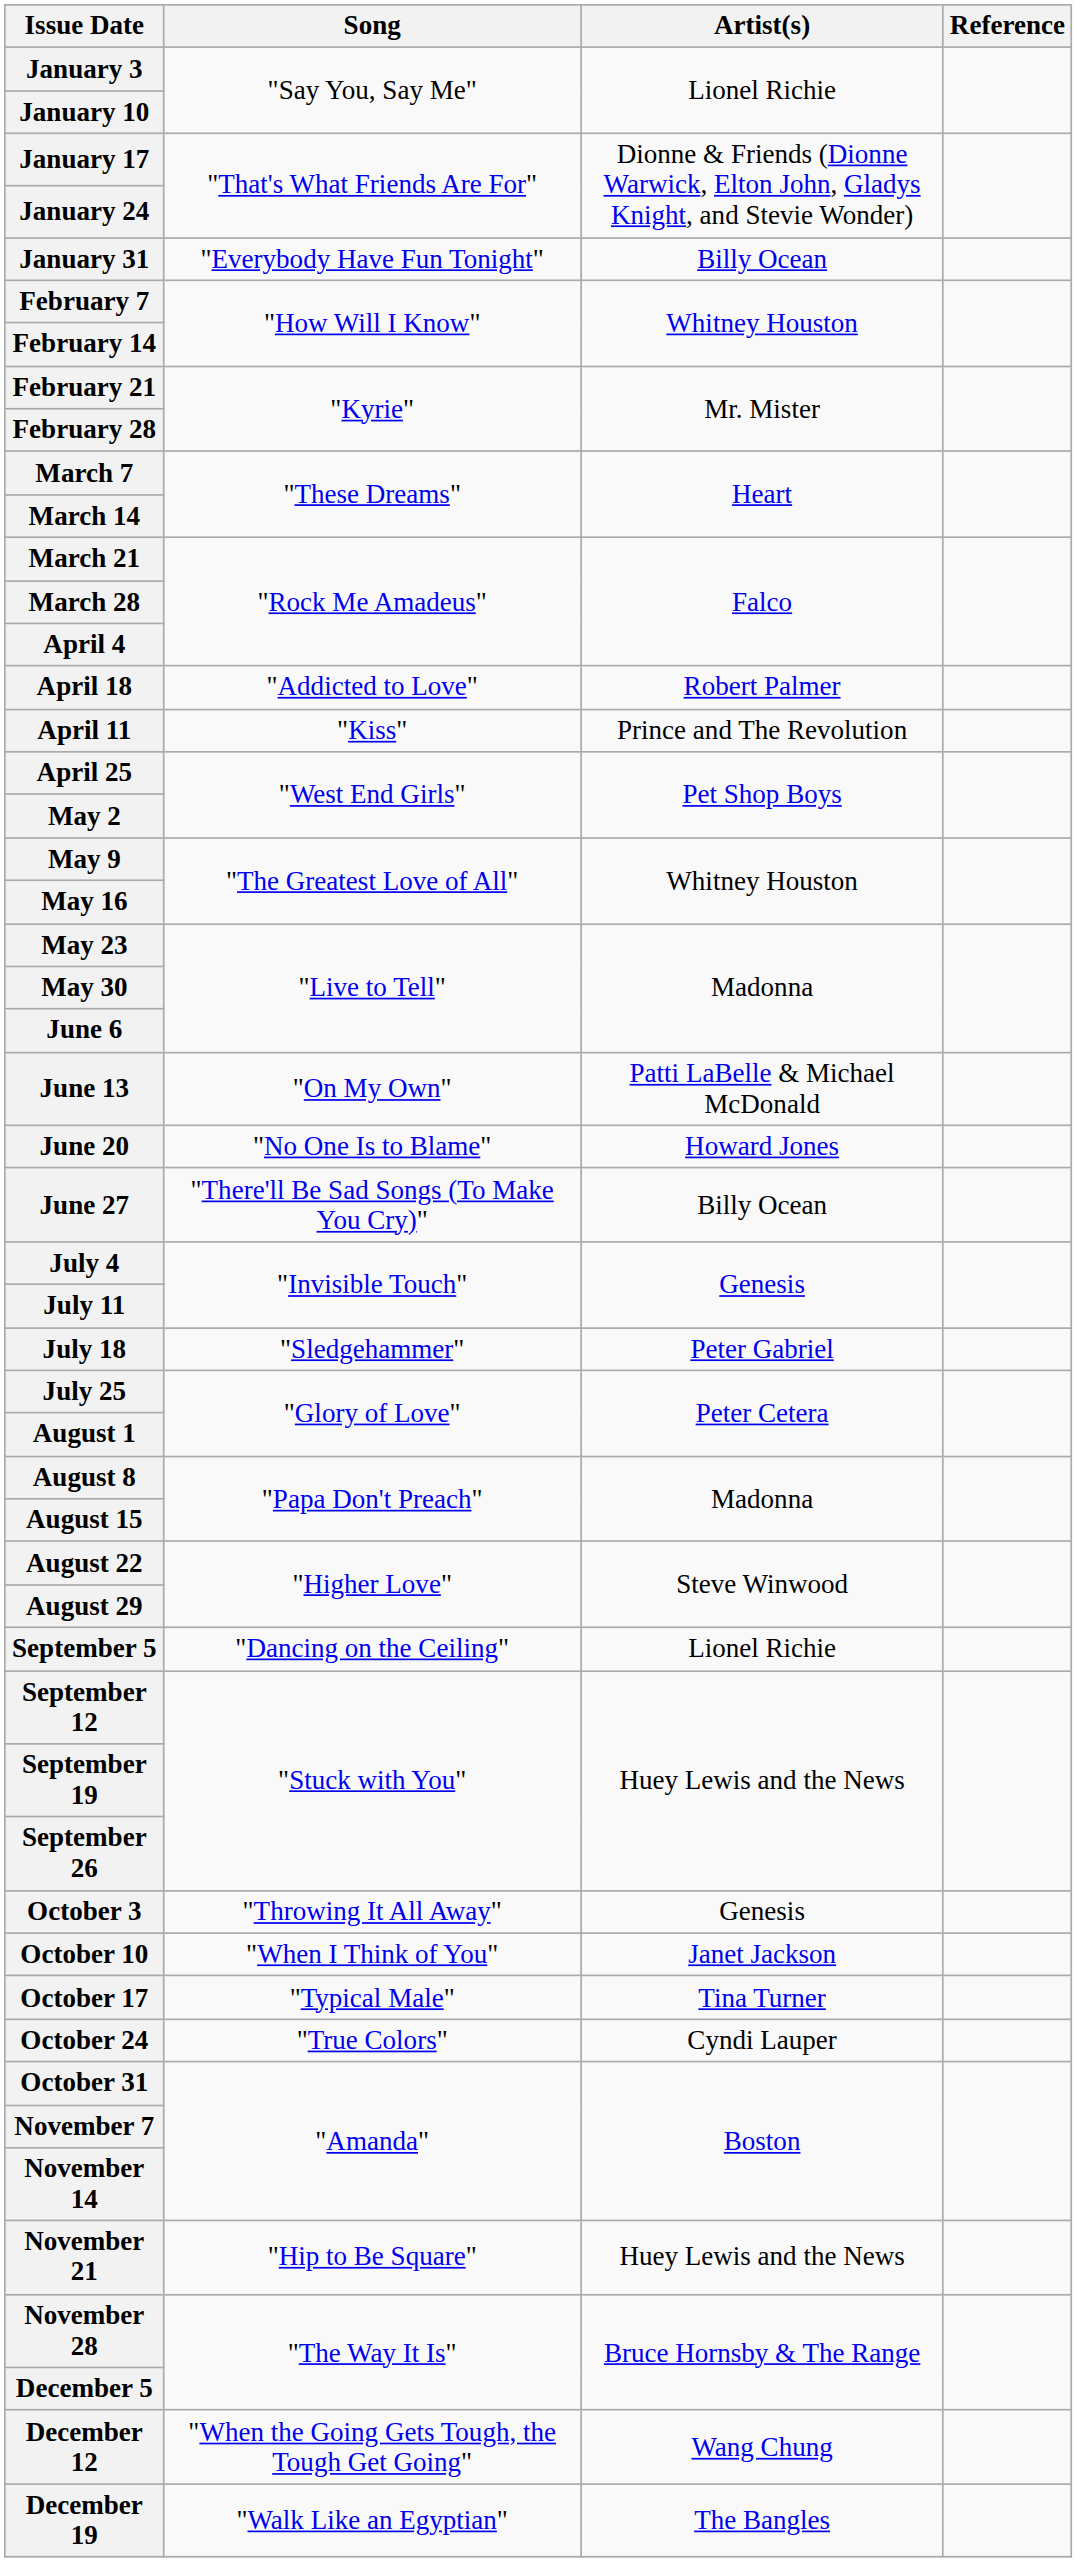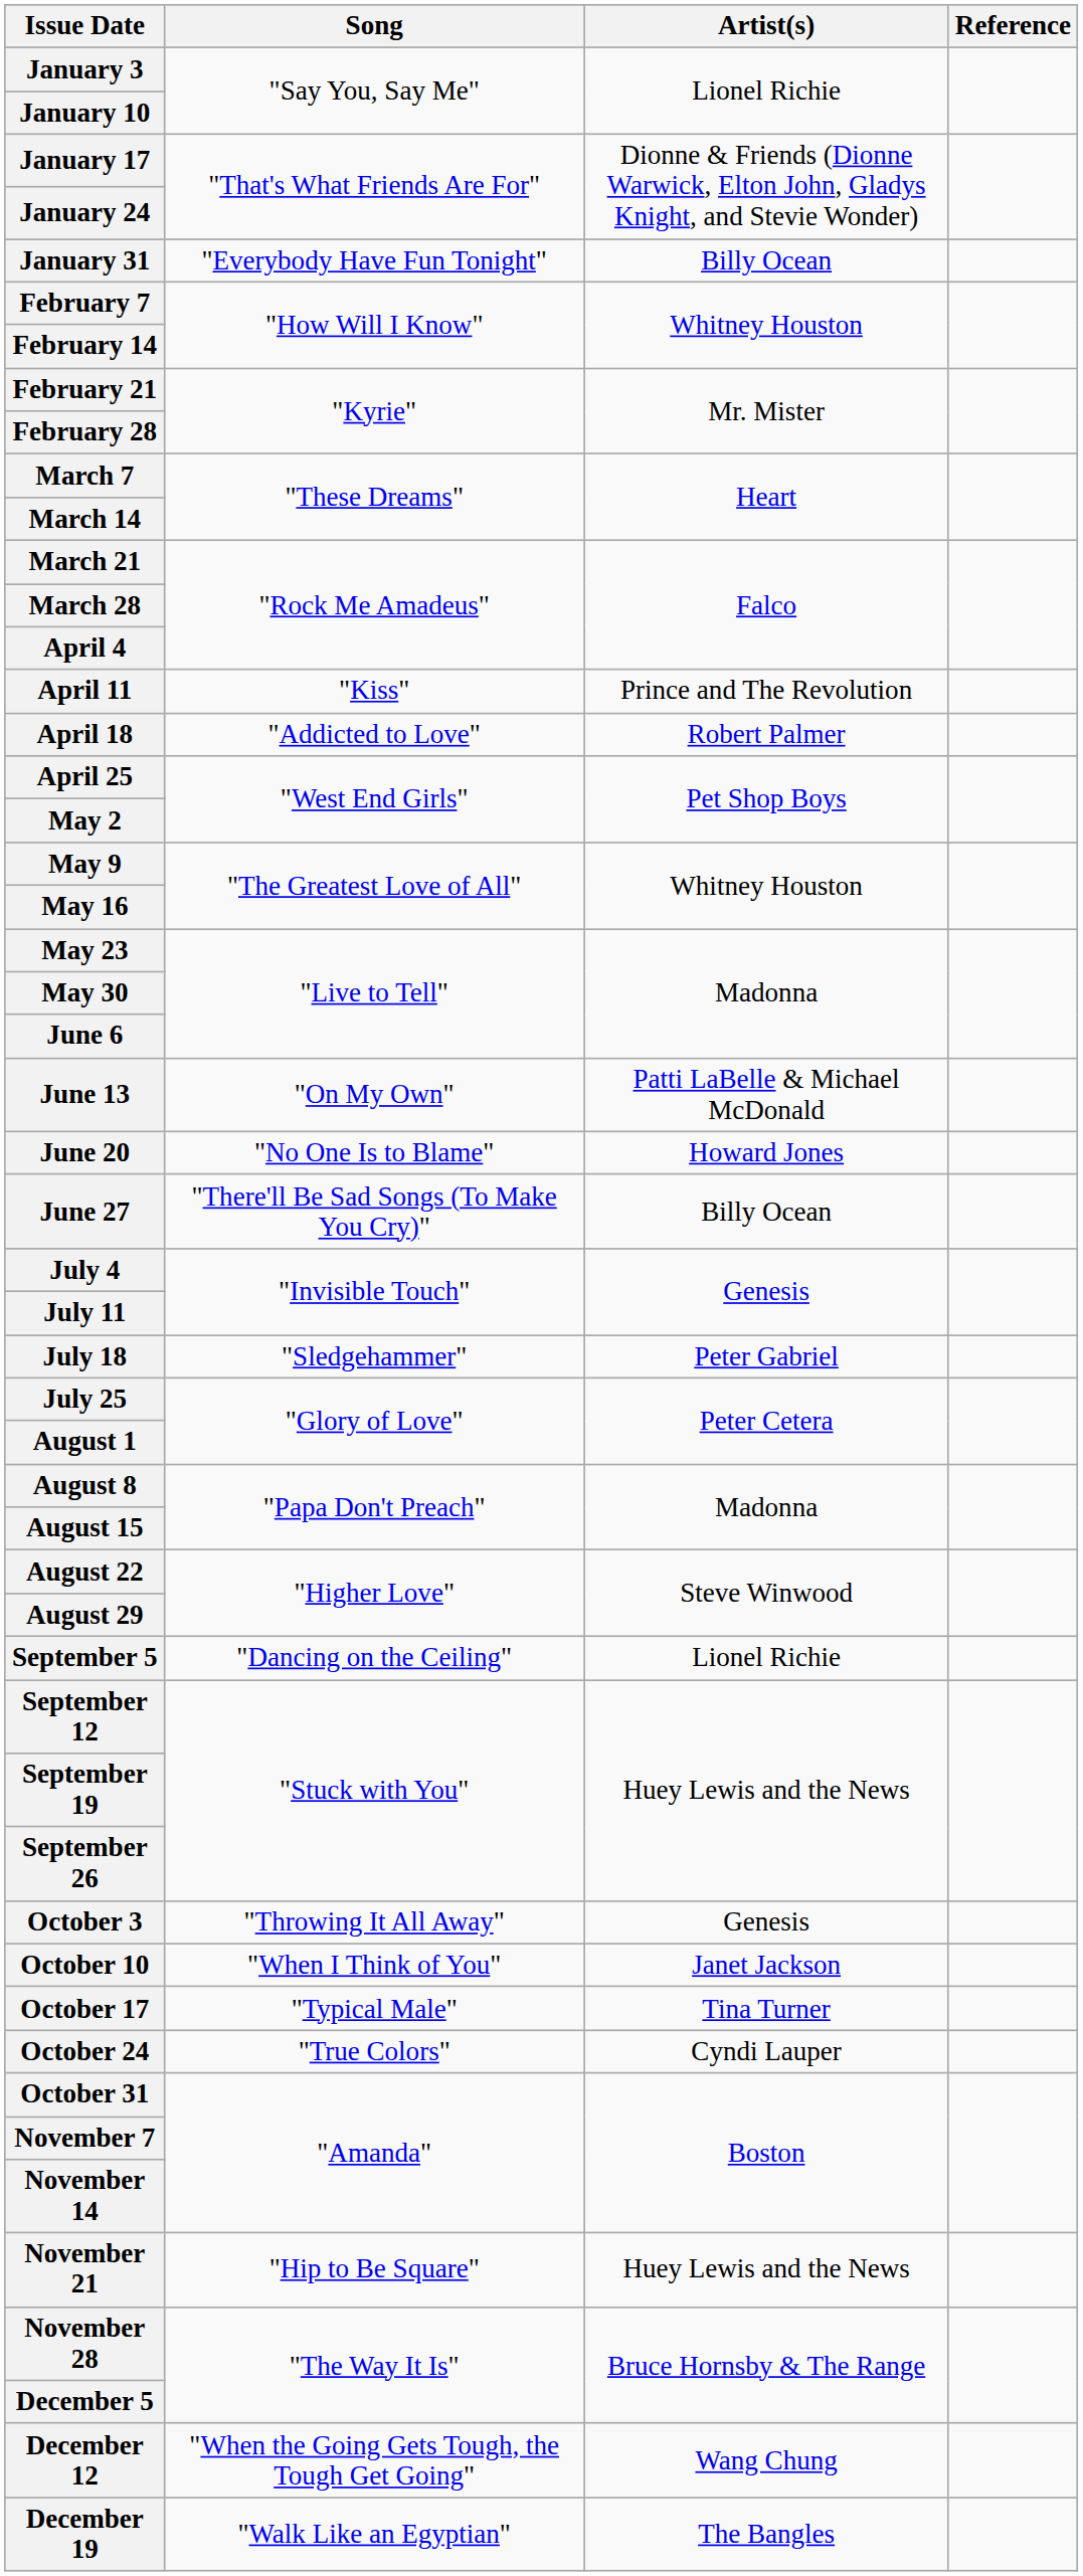rows swapped: April 11 <-> April 18
